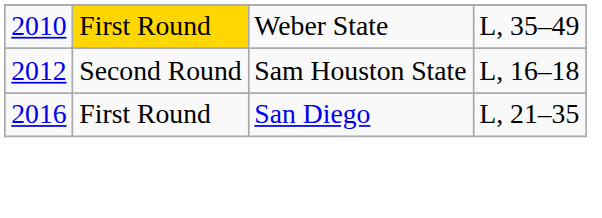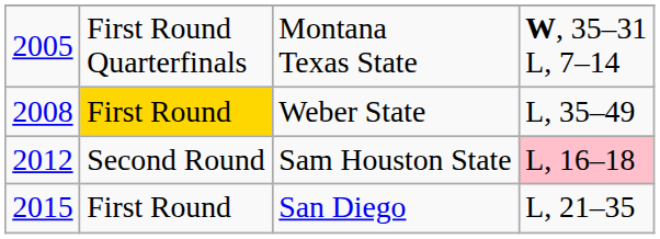+ row: 2005 | First Round Quarterfinals | Montana Texas State | W, 35–31 L, 7–14
Weber State | column 1: 2010 -> 2008
Sam Houston State | column 4: no background -> pink background
San Diego | column 1: 2016 -> 2015
